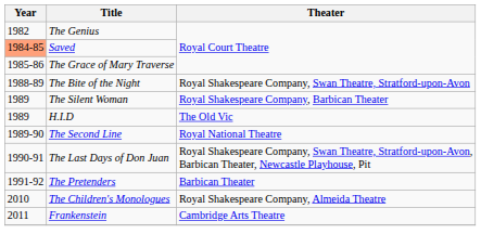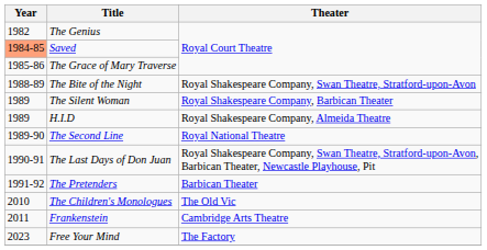H.I.D | Theater: The Old Vic -> Royal Shakespeare Company, Almeida Theatre
The Children's Monologues | Theater: Royal Shakespeare Company, Almeida Theatre -> The Old Vic
+ row: 2023 | Free Your Mind | The Factory
